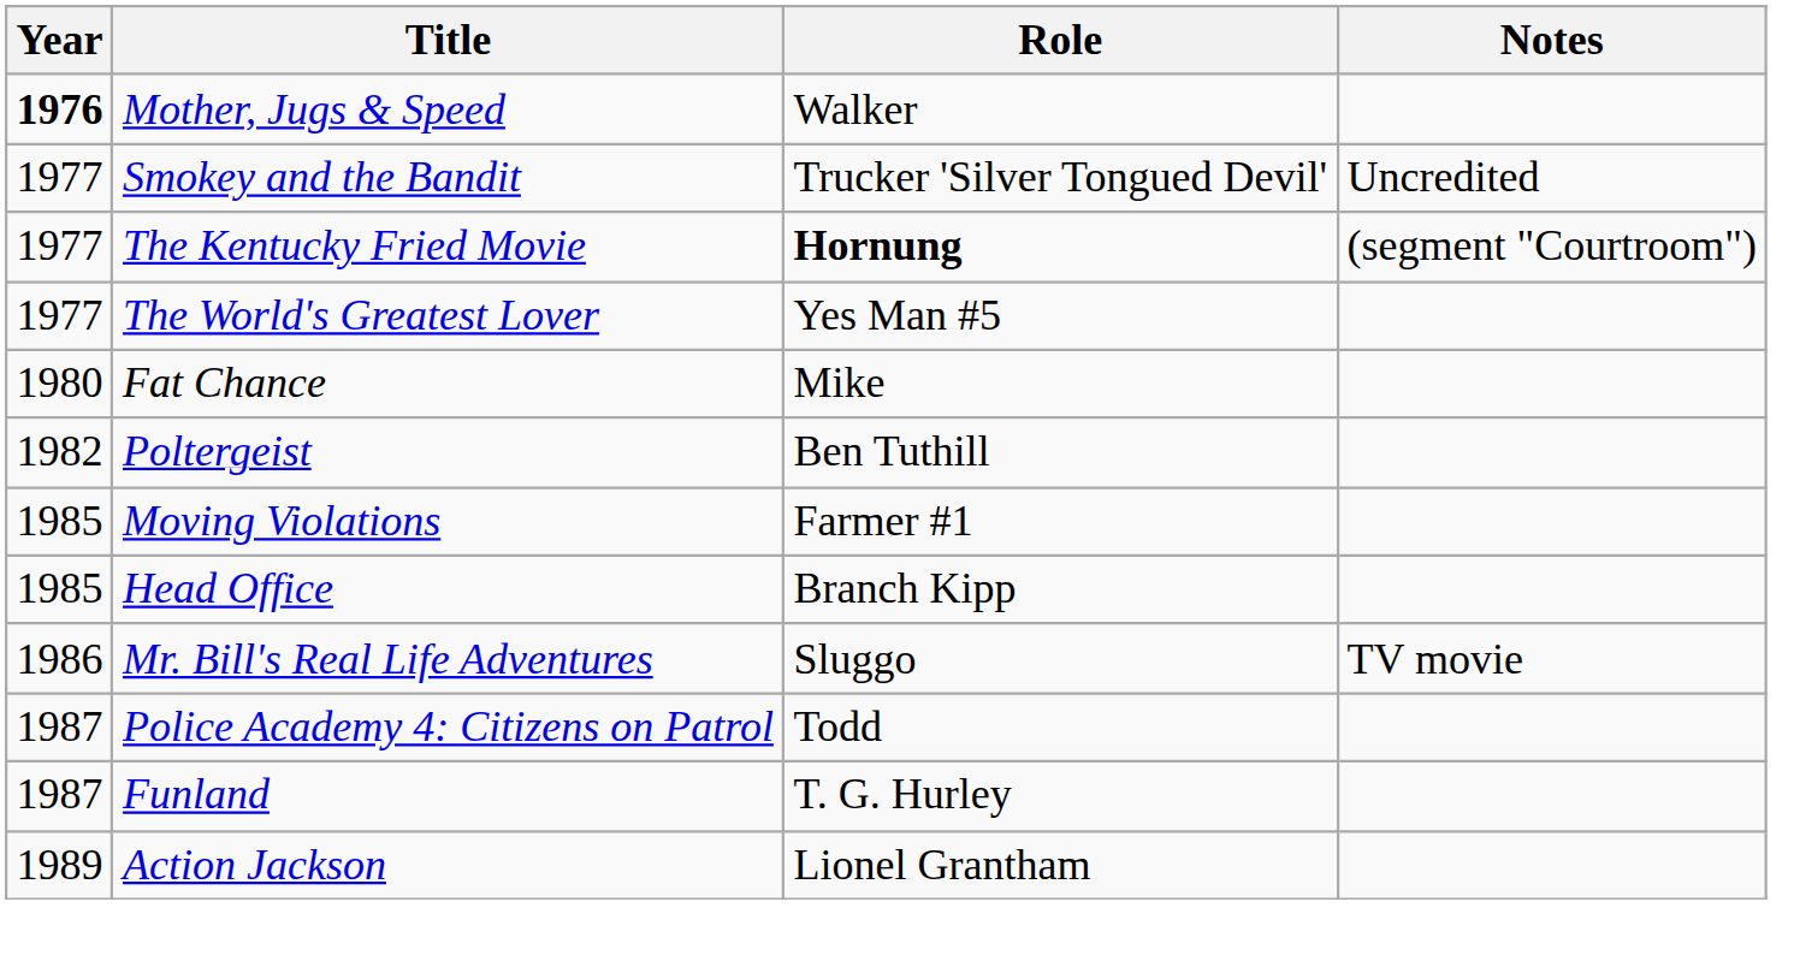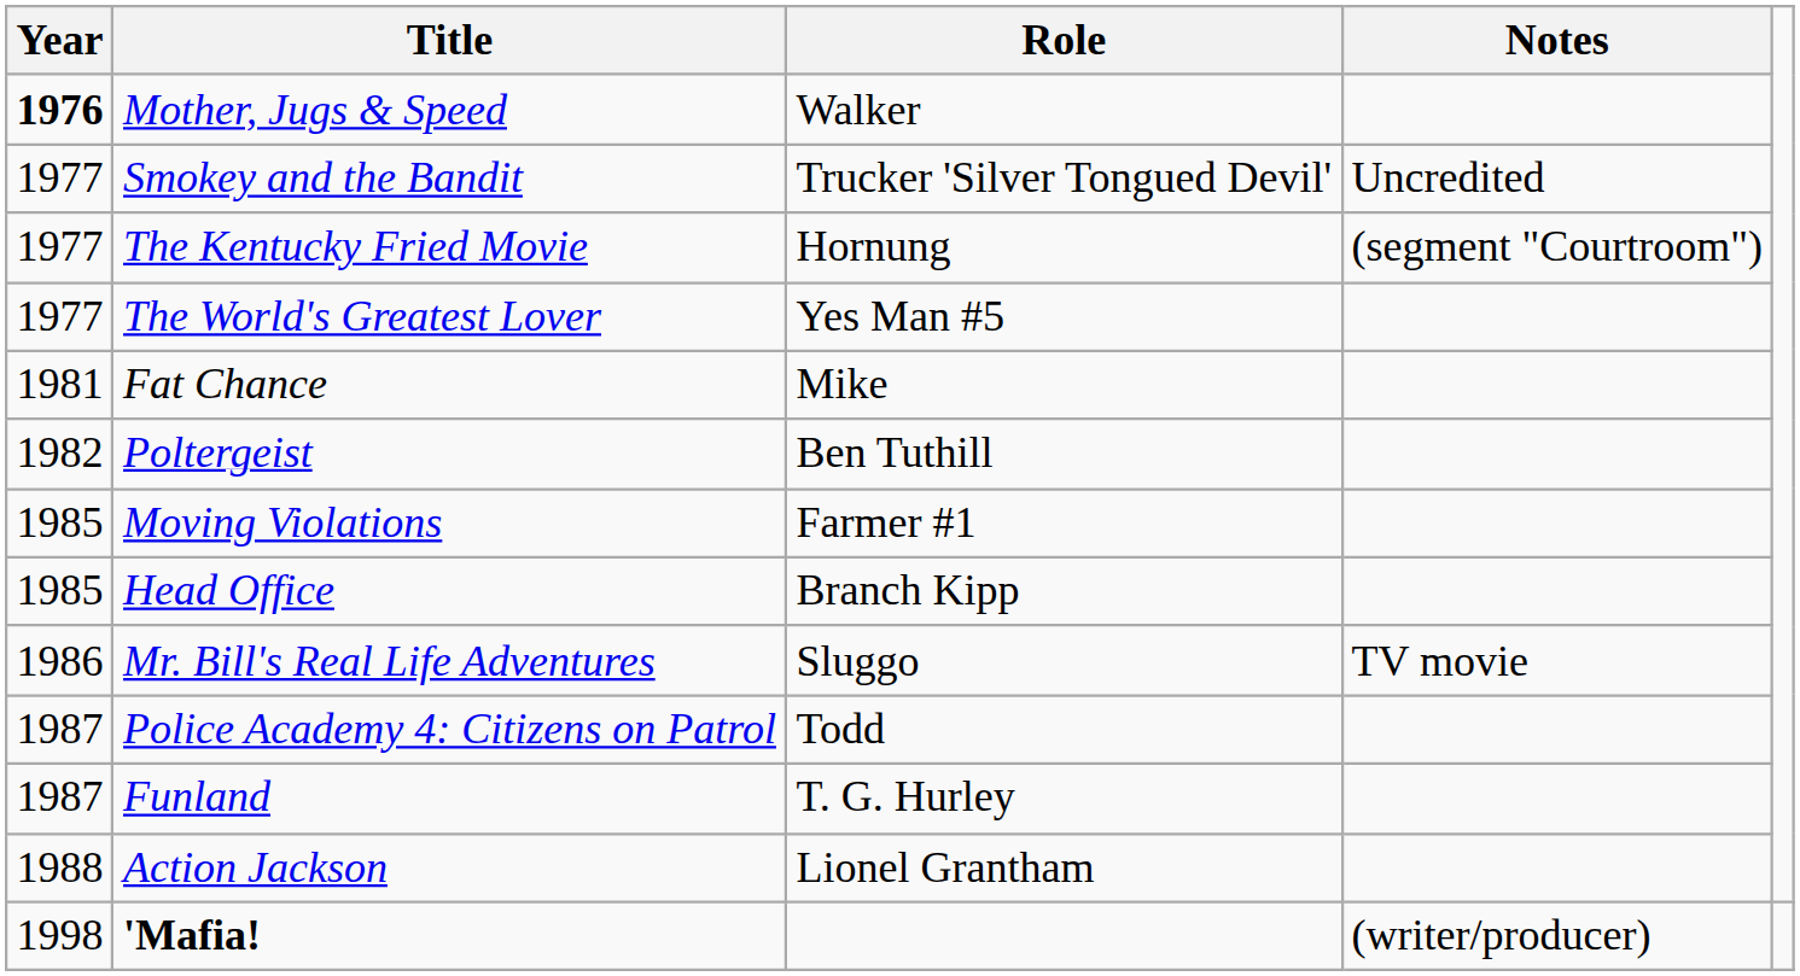The Kentucky Fried Movie | Role: bold -> normal
Fat Chance | Year: 1980 -> 1981
Action Jackson | Year: 1989 -> 1988
+ row: 1998 | 'Mafia! | (writer/producer)
